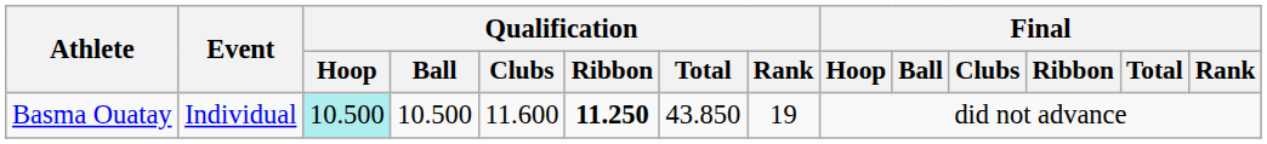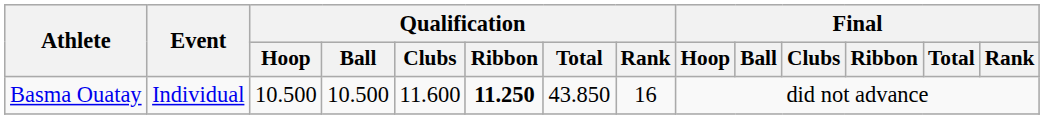Basma Ouatay | Qualification / Hoop: paleturquoise background -> no background
Basma Ouatay | Qualification / Rank: 19 -> 16
